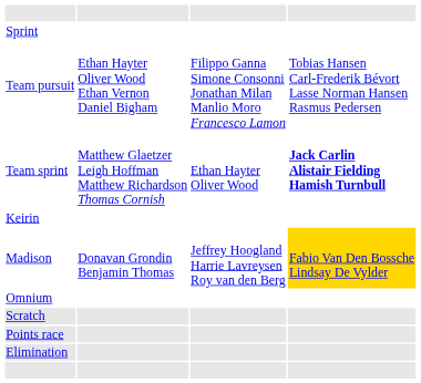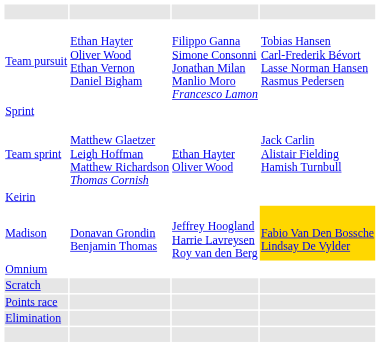rows swapped: Team pursuit <-> Sprint
Team sprint | column 4: bold -> normal
